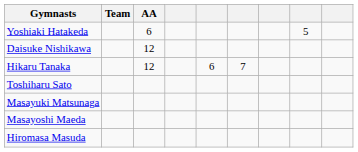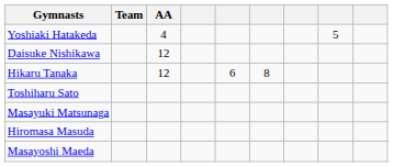Yoshiaki Hatakeda | AA: 6 -> 4
Hikaru Tanaka | column 6: 7 -> 8
rows swapped: Hiromasa Masuda <-> Masayoshi Maeda
